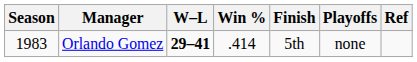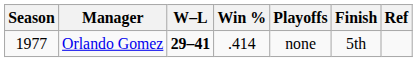columns swapped: Finish <-> Playoffs
Orlando Gomez | Season: 1983 -> 1977
